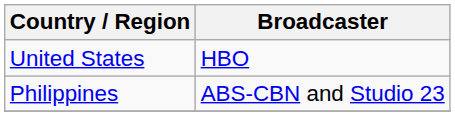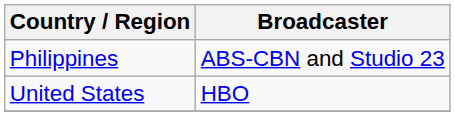rows swapped: United States <-> Philippines
